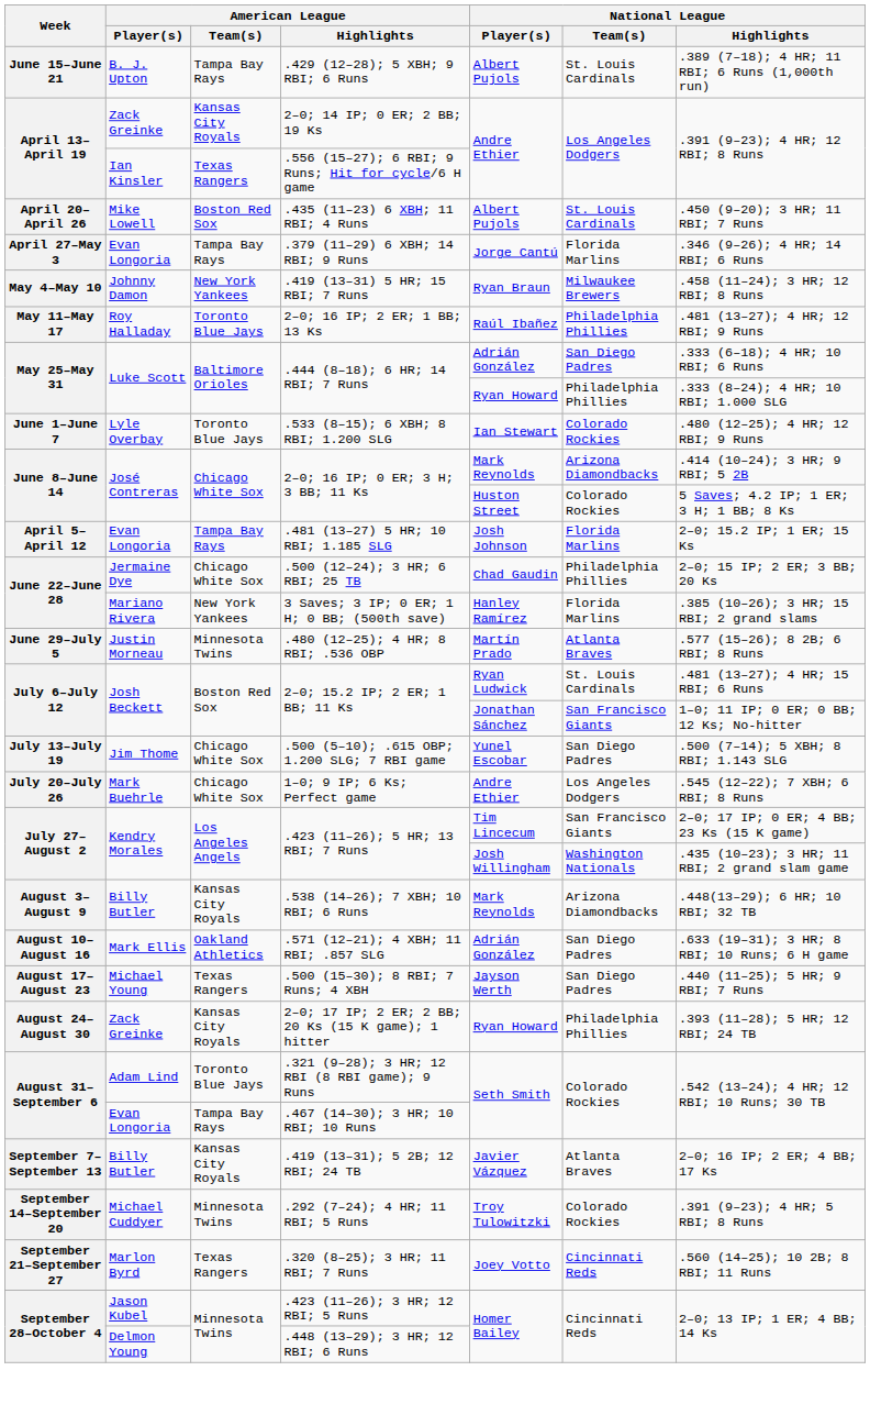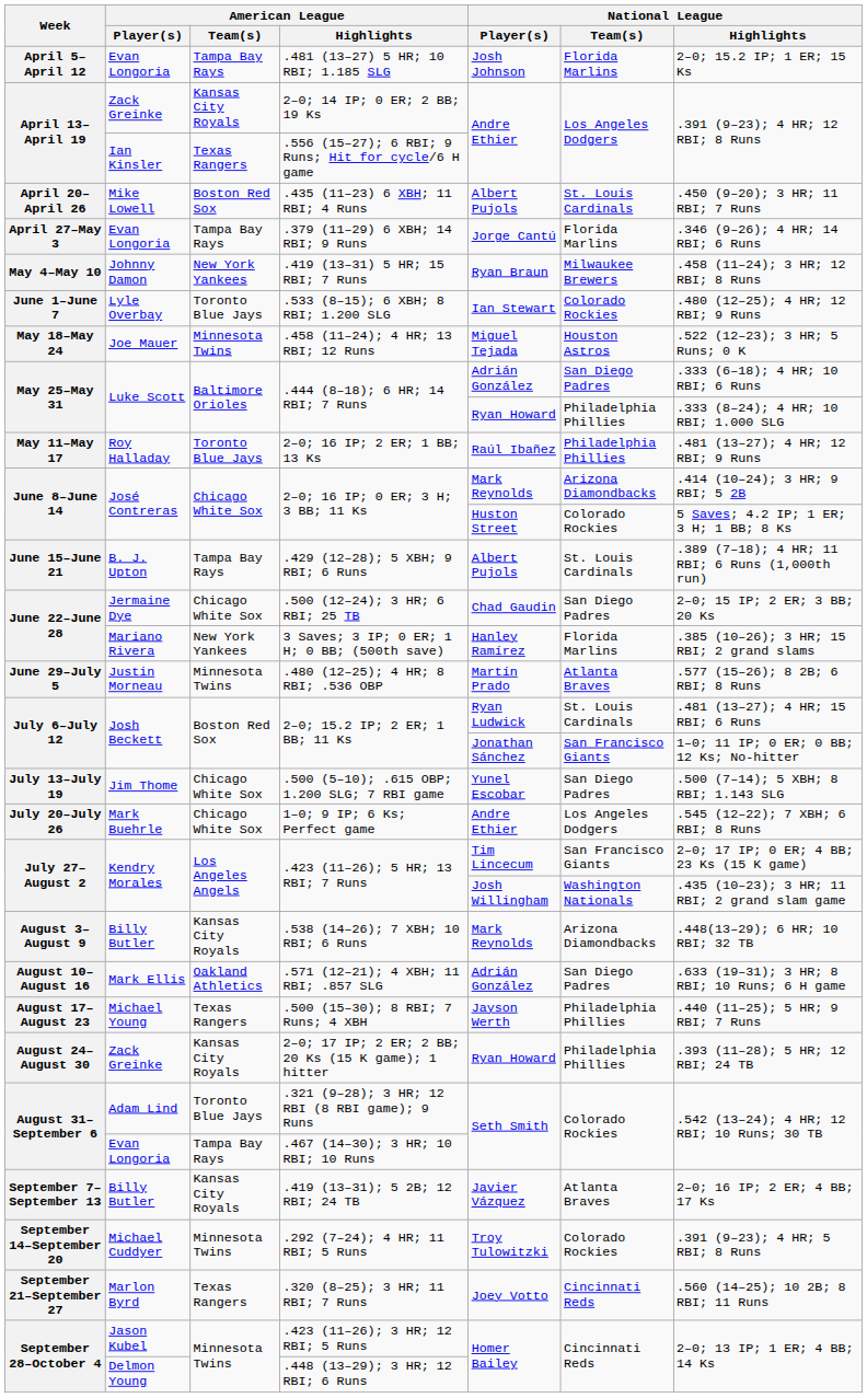rows swapped: .481 (13–27) 5 HR; 10 RBI; 1.185 SLG <-> .429 (12–28); 5 XBH; 9 RBI; 6 Runs
rows swapped: 2–0; 16 IP; 2 ER; 1 BB; 13 Ks <-> .533 (8–15); 6 XBH; 8 RBI; 1.200 SLG
+ row: May 18–May 24 | Joe Mauer | Minnesota Twins | .458 (11–24); 4 HR; 13 RBI; 12 Runs | Miguel Tejada | Houston Astros | .522 (12–23); 3 HR; 5 Runs; 0 K
.500 (12–24); 3 HR; 6 RBI; 25 TB | National League / Team(s): Philadelphia Phillies -> San Diego Padres
.500 (15–30); 8 RBI; 7 Runs; 4 XBH | National League / Team(s): San Diego Padres -> Philadelphia Phillies
